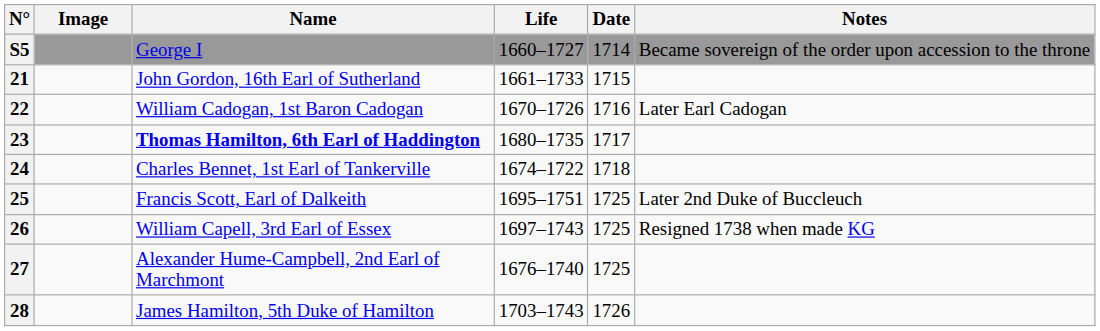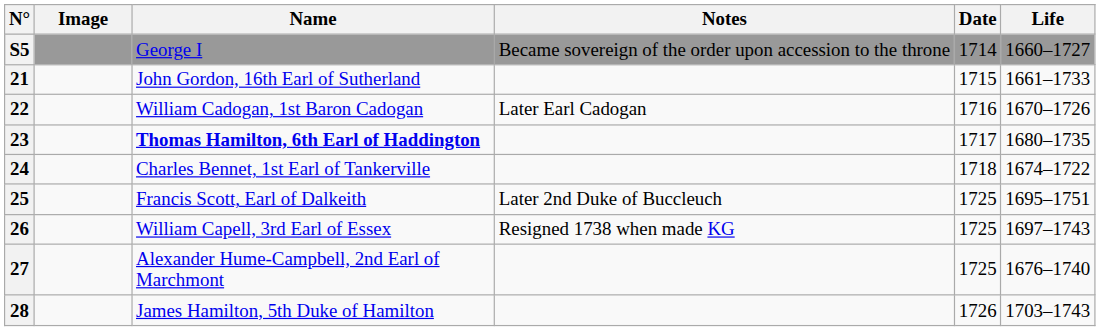columns swapped: Life <-> Notes
